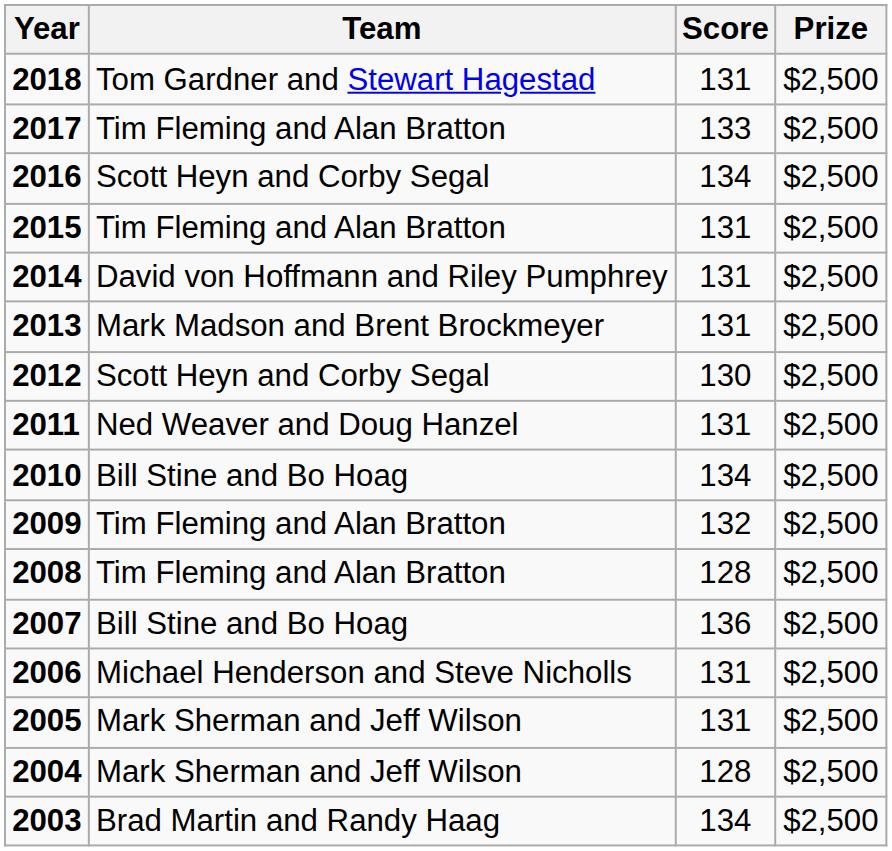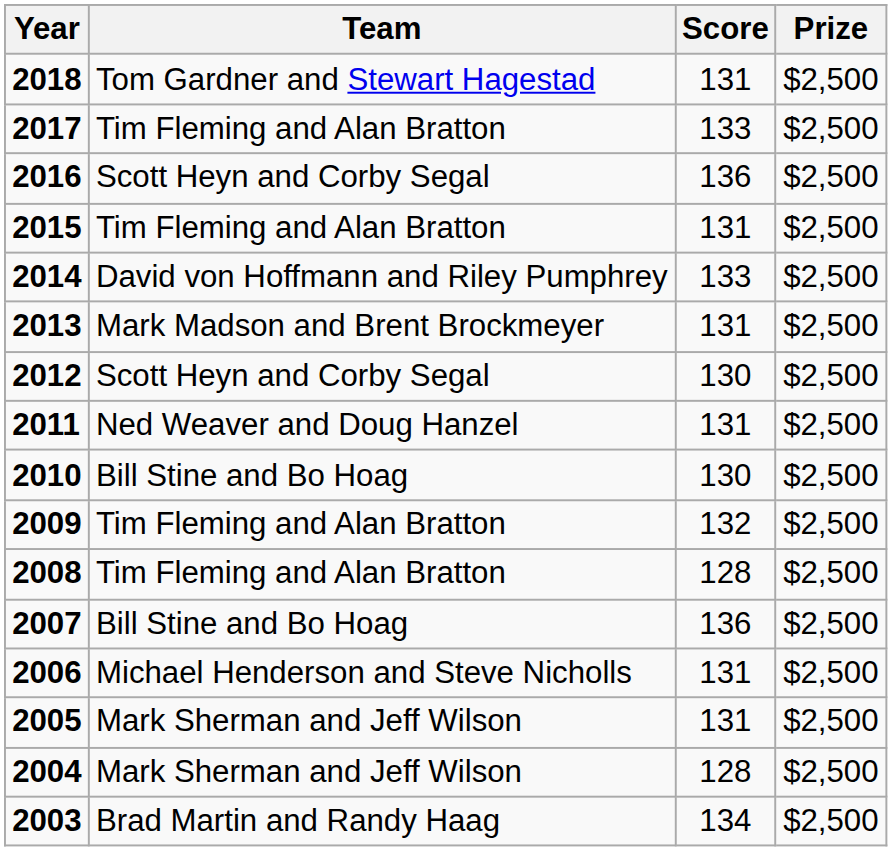2016 | Score: 134 -> 136
2014 | Score: 131 -> 133
2010 | Score: 134 -> 130
